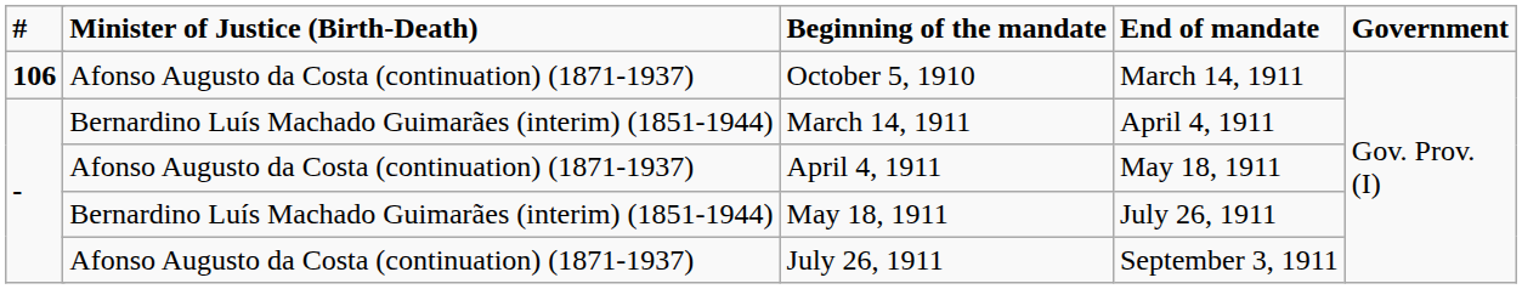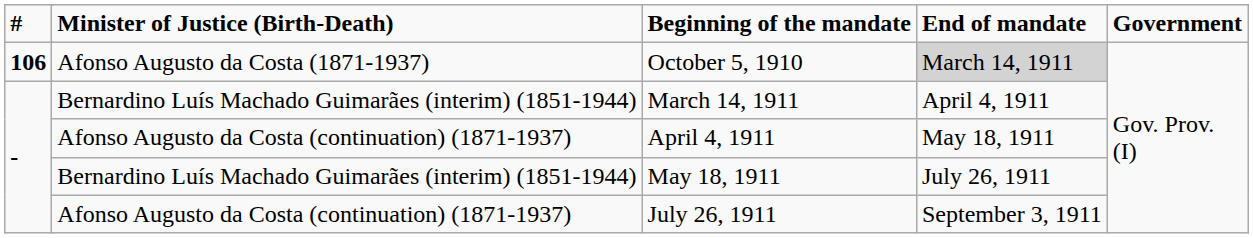October 5, 1910 | Minister of Justice (Birth-Death): Afonso Augusto da Costa (continuation) (1871-1937) -> Afonso Augusto da Costa (1871-1937)
October 5, 1910 | End of mandate: no background -> lightgrey background
